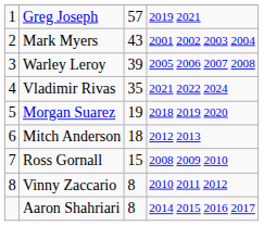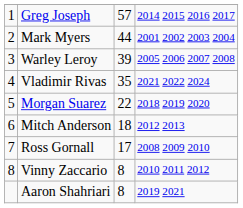Greg Joseph | column 4: 2019 2021 -> 2014 2015 2016 2017
Mark Myers | column 3: 43 -> 44
Morgan Suarez | column 3: 19 -> 22
Ross Gornall | column 3: 15 -> 17
Aaron Shahriari | column 4: 2014 2015 2016 2017 -> 2019 2021
